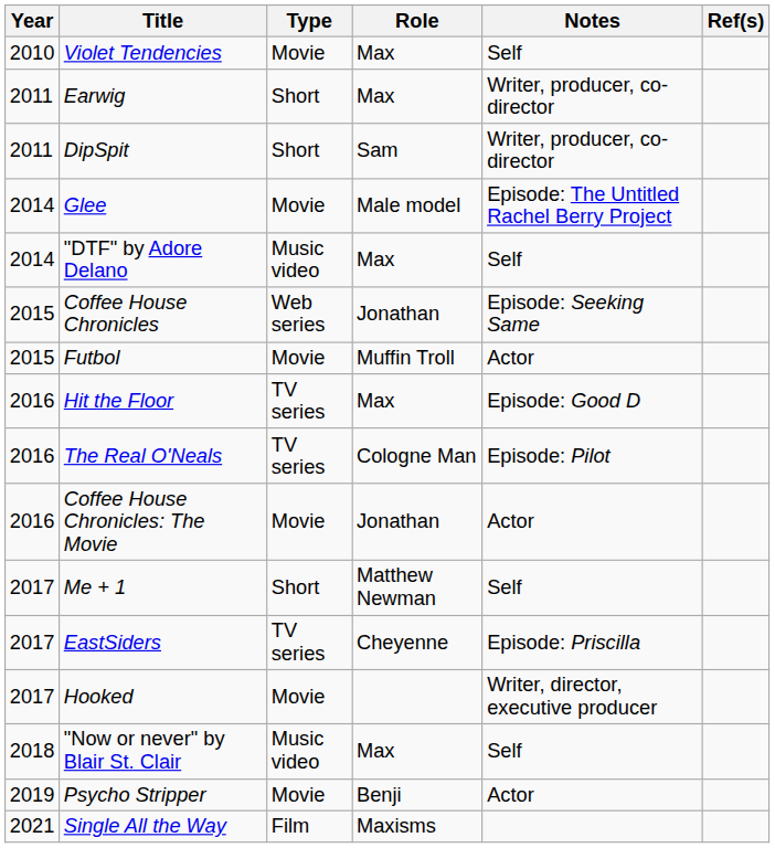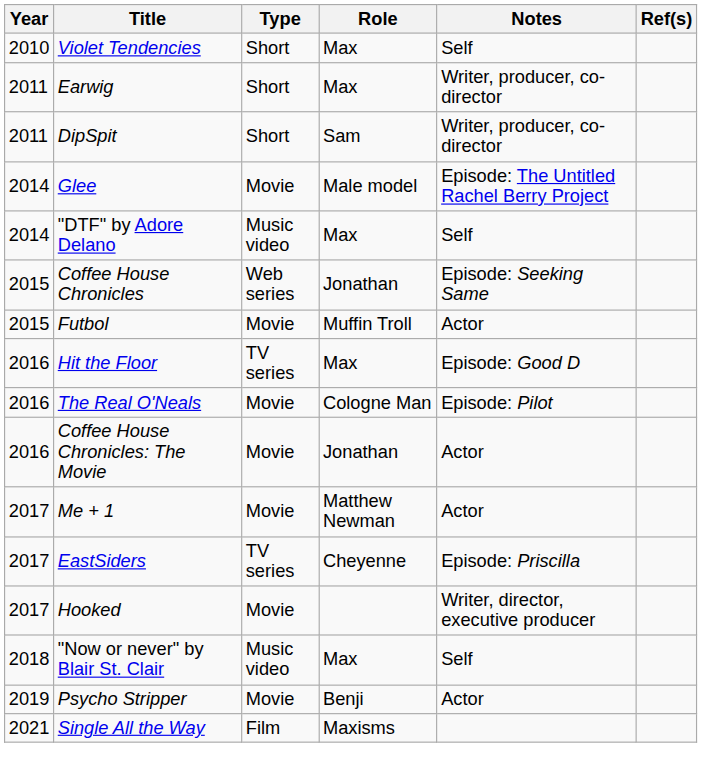Violet Tendencies | Type: Movie -> Short
The Real O'Neals | Type: TV series -> Movie
Me + 1 | Type: Short -> Movie
Me + 1 | Notes: Self -> Actor
